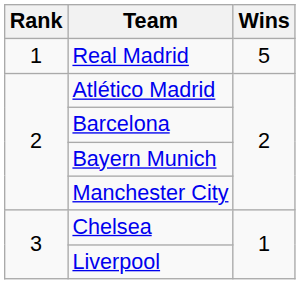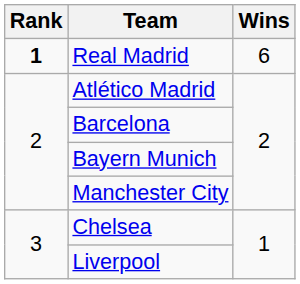Real Madrid | Rank: normal -> bold
Real Madrid | Wins: 5 -> 6
